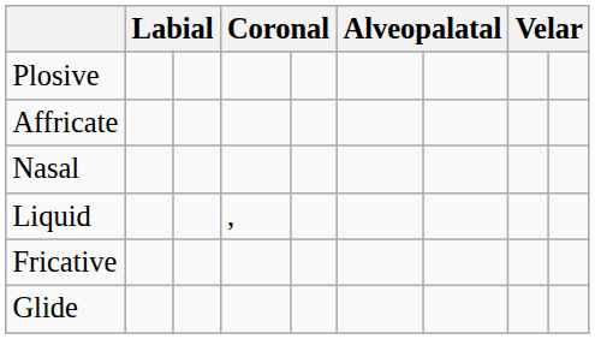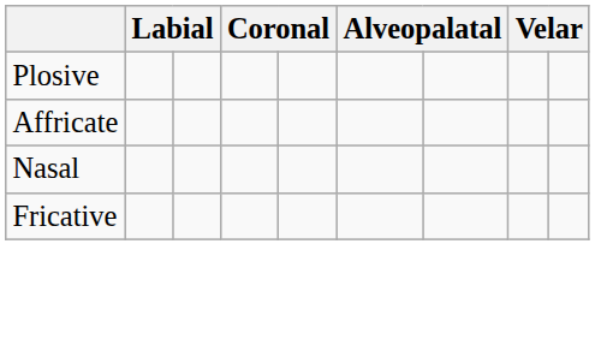- row: Liquid | ,
- row: Glide
